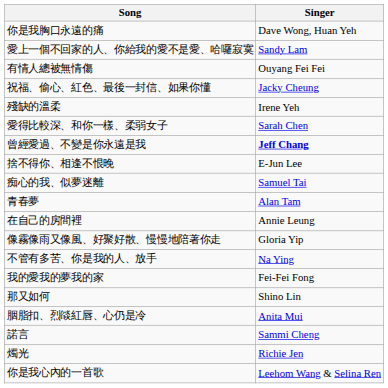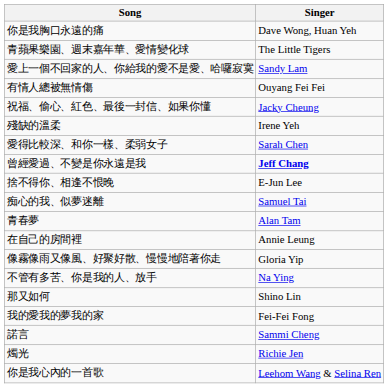+ row: 青蘋果樂園、週末嘉年華、愛情變化球 | The Little Tigers
rows swapped: 我的愛我的夢我的家 <-> 那又如何
- row: 胭脂扣、烈燄紅唇、心仍是冷 | Anita Mui
